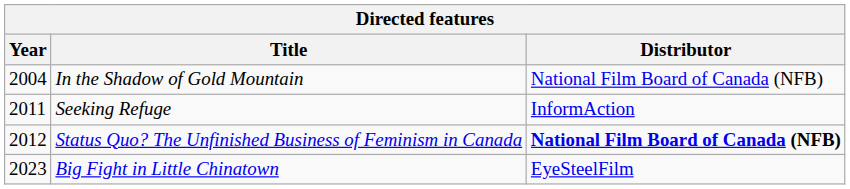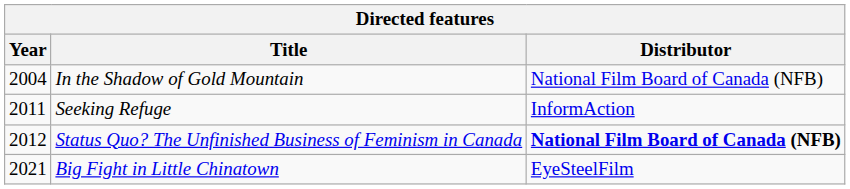Big Fight in Little Chinatown | Year: 2023 -> 2021
